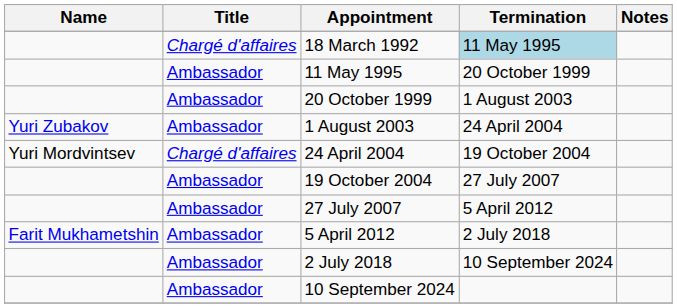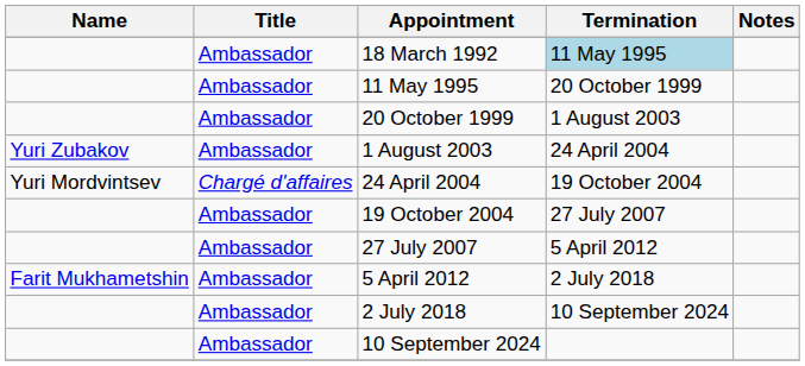18 March 1992 | Title: Chargé d'affaires -> Ambassador
